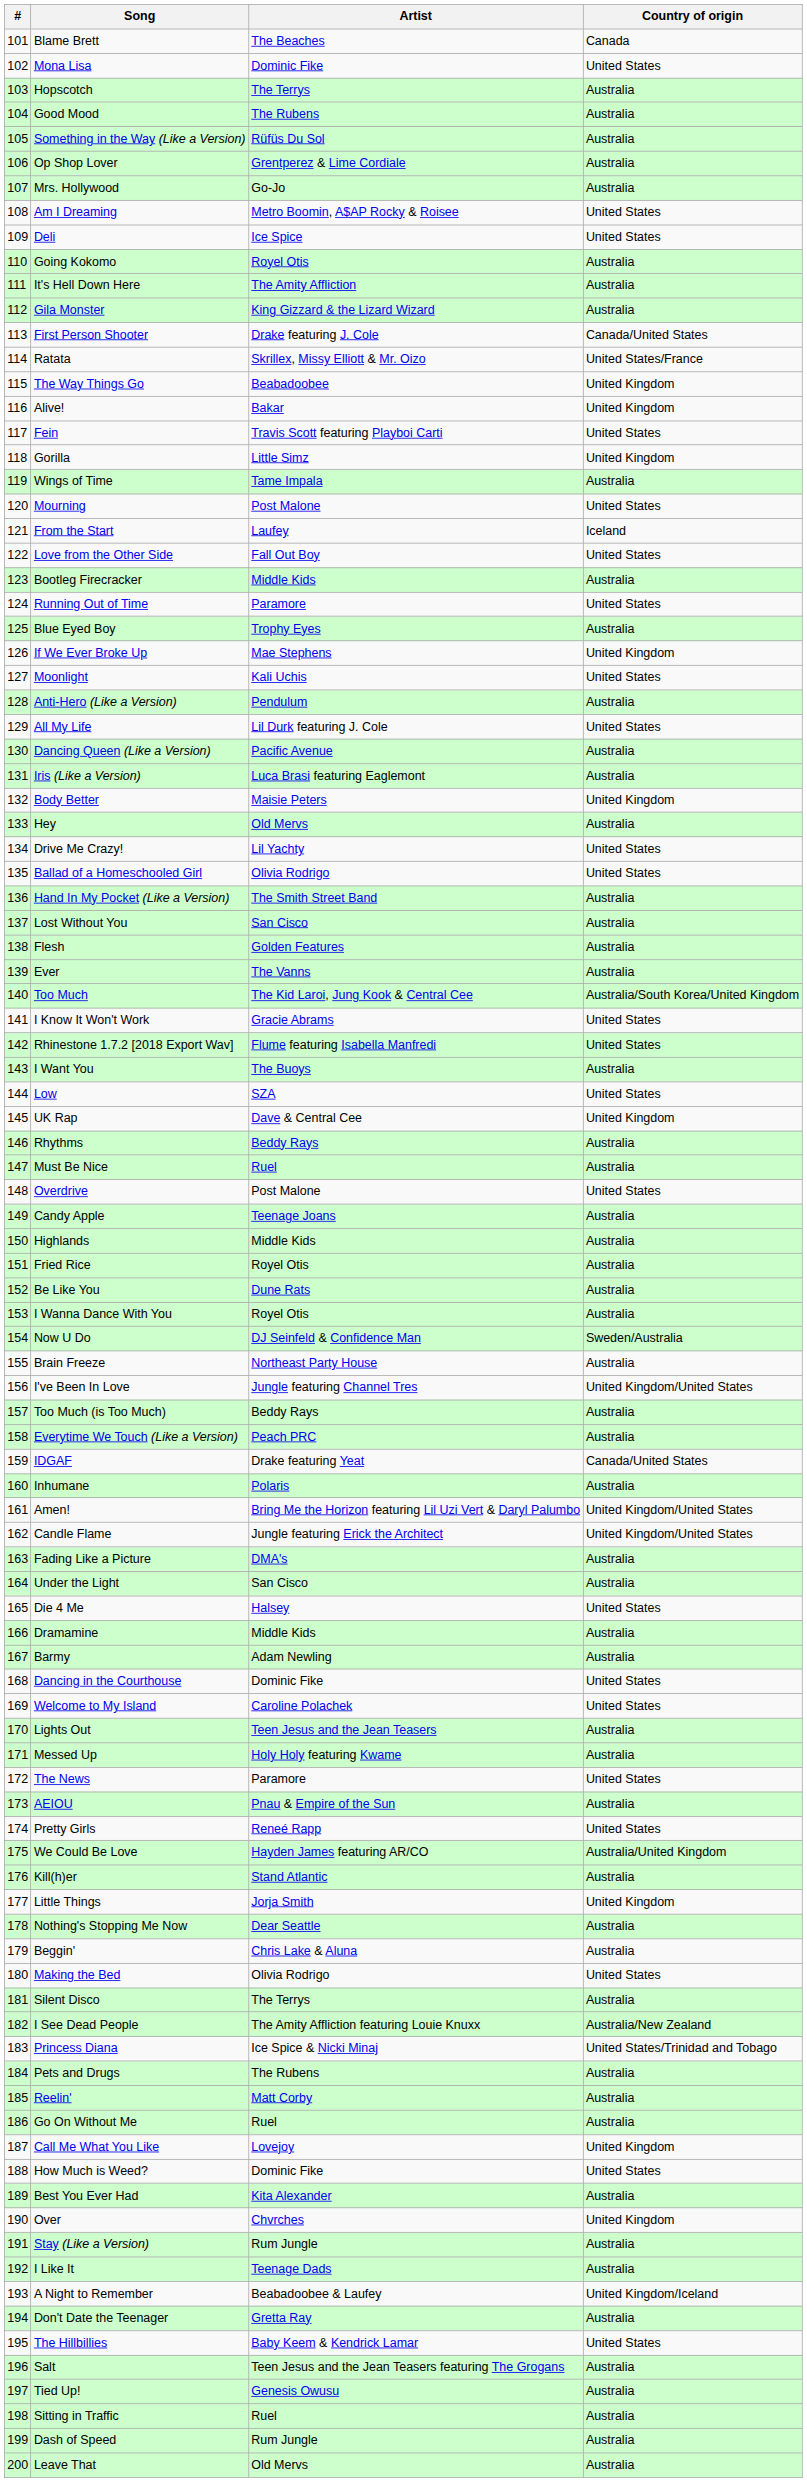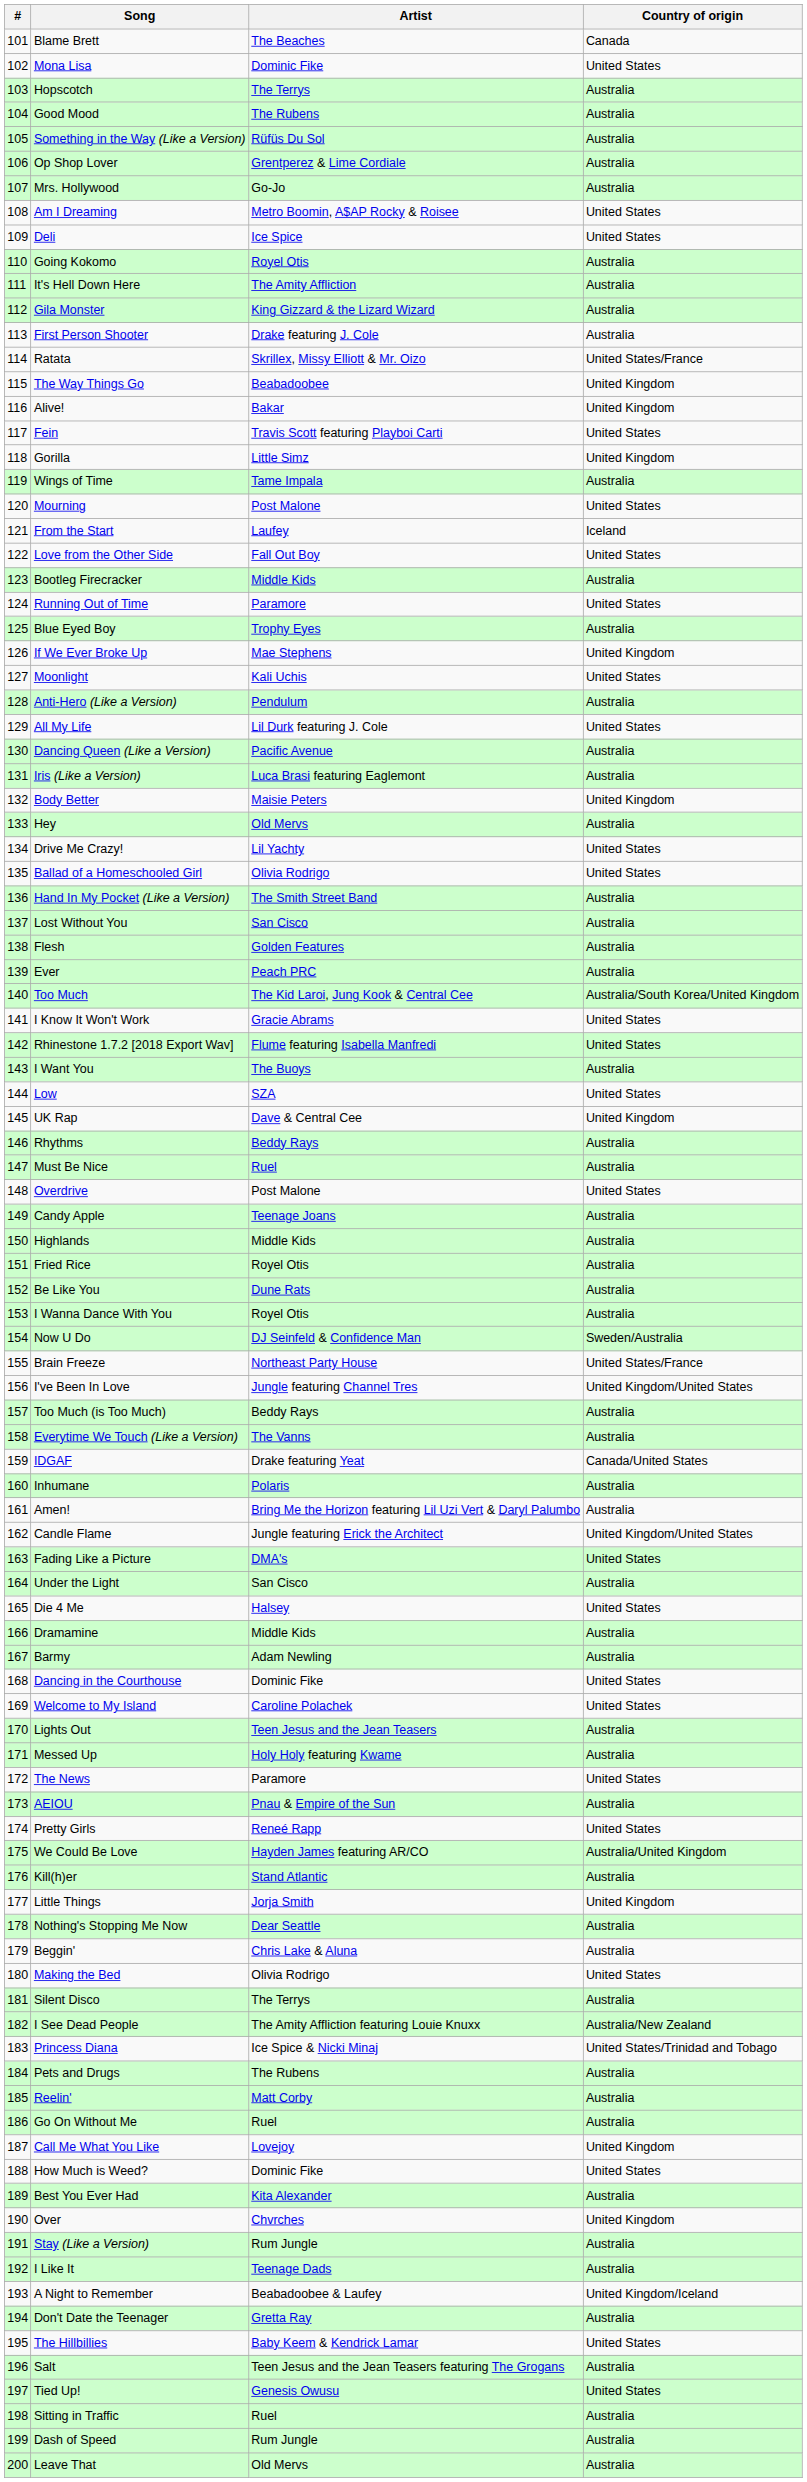First Person Shooter | Country of origin: Canada/United States -> Australia
Ever | Artist: The Vanns -> Peach PRC
Brain Freeze | Country of origin: Australia -> United States/France
Everytime We Touch (Like a Version) | Artist: Peach PRC -> The Vanns
Amen! | Country of origin: United Kingdom/United States -> Australia
Fading Like a Picture | Country of origin: Australia -> United States
Tied Up! | Country of origin: Australia -> United States
